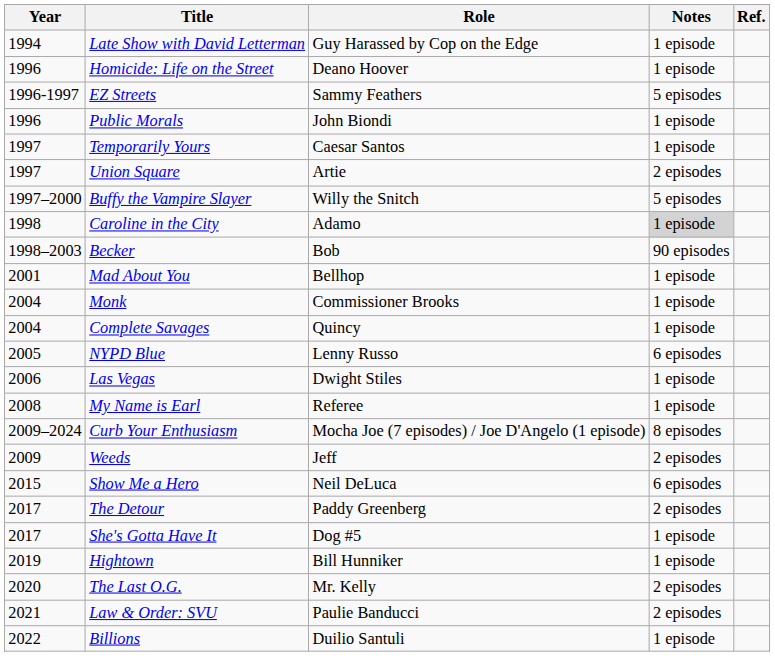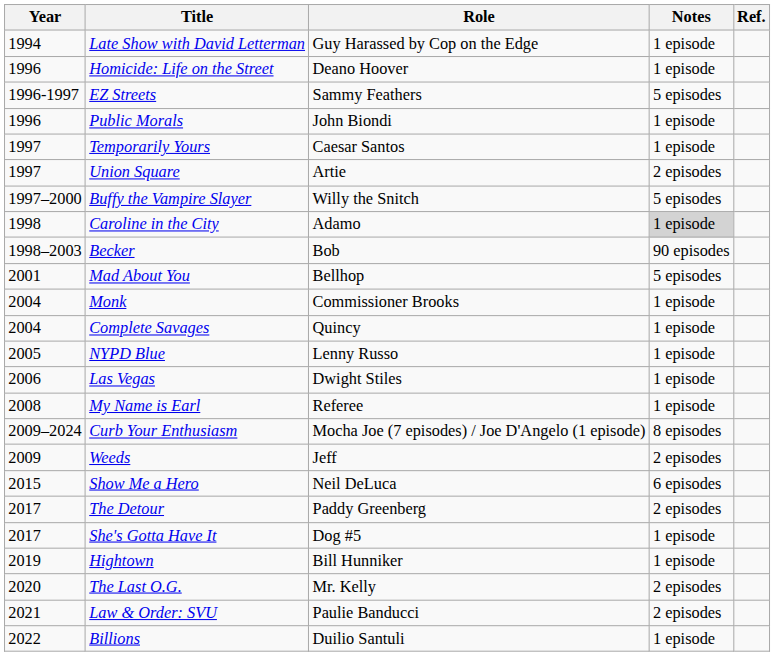Mad About You | Notes: 1 episode -> 5 episodes
NYPD Blue | Notes: 6 episodes -> 1 episode
